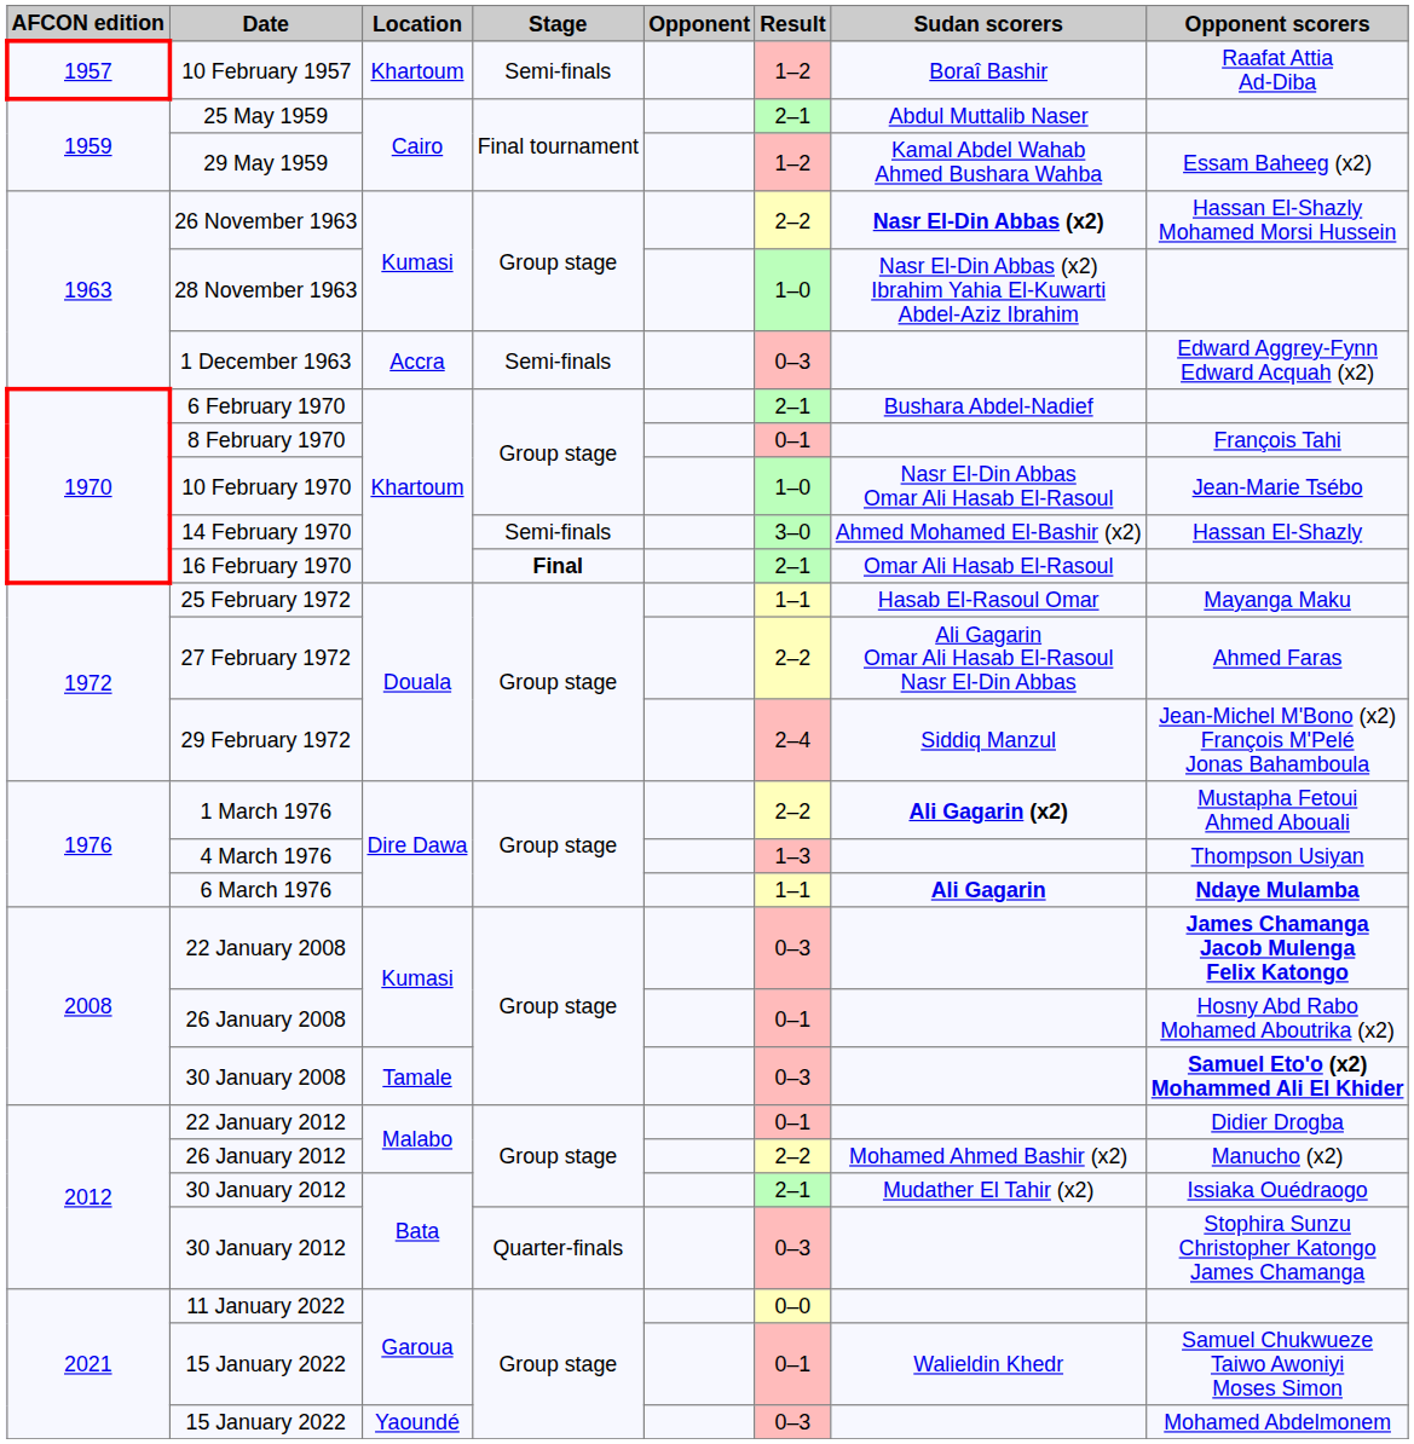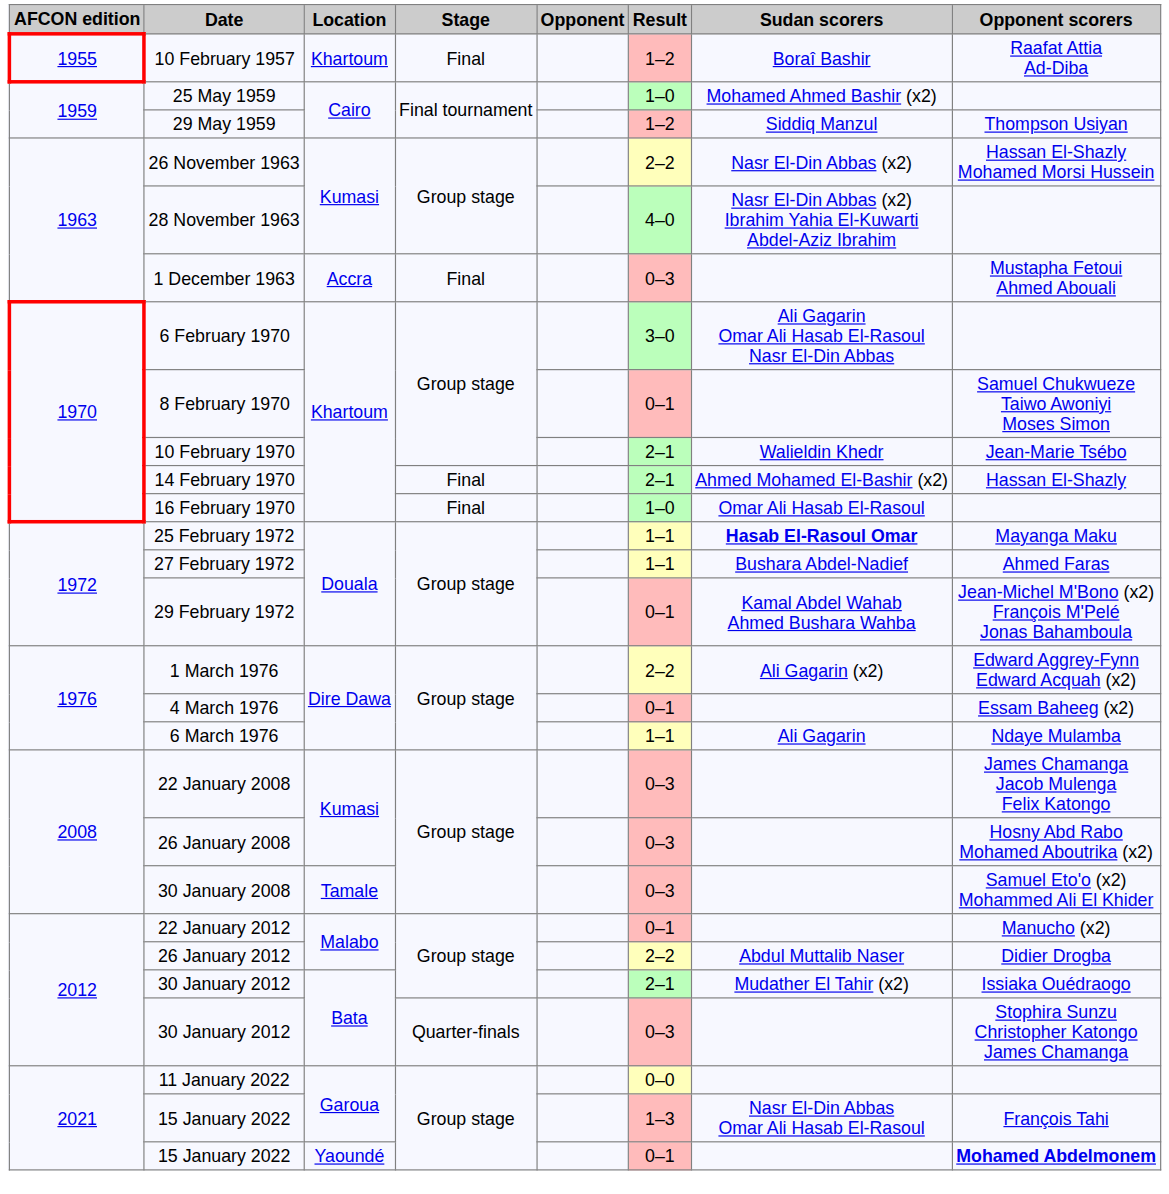10 February 1957 | AFCON edition: 1957 -> 1955
10 February 1957 | Stage: Semi-finals -> Final
25 May 1959 | Result: 2–1 -> 1–0
25 May 1959 | Sudan scorers: Abdul Muttalib Naser -> Mohamed Ahmed Bashir (x2)
29 May 1959 | Sudan scorers: Kamal Abdel Wahab Ahmed Bushara Wahba -> Siddiq Manzul
29 May 1959 | Opponent scorers: Essam Baheeg (x2) -> Thompson Usiyan
26 November 1963 | Sudan scorers: bold -> normal
28 November 1963 | Result: 1–0 -> 4–0
1 December 1963 | Stage: Semi-finals -> Final
1 December 1963 | Opponent scorers: Edward Aggrey-Fynn Edward Acquah (x2) -> Mustapha Fetoui Ahmed Abouali
6 February 1970 | Result: 2–1 -> 3–0
6 February 1970 | Sudan scorers: Bushara Abdel-Nadief -> Ali Gagarin Omar Ali Hasab El-Rasoul Nasr El-Din Abbas
8 February 1970 | Opponent scorers: François Tahi -> Samuel Chukwueze Taiwo Awoniyi Moses Simon
10 February 1970 | Result: 1–0 -> 2–1
10 February 1970 | Sudan scorers: Nasr El-Din Abbas Omar Ali Hasab El-Rasoul -> Walieldin Khedr
14 February 1970 | Stage: Semi-finals -> Final
14 February 1970 | Result: 3–0 -> 2–1
16 February 1970 | Stage: bold -> normal
16 February 1970 | Result: 2–1 -> 1–0
25 February 1972 | Sudan scorers: normal -> bold
27 February 1972 | Result: 2–2 -> 1–1
27 February 1972 | Sudan scorers: Ali Gagarin Omar Ali Hasab El-Rasoul Nasr El-Din Abbas -> Bushara Abdel-Nadief
29 February 1972 | Result: 2–4 -> 0–1
29 February 1972 | Sudan scorers: Siddiq Manzul -> Kamal Abdel Wahab Ahmed Bushara Wahba
1 March 1976 | Sudan scorers: bold -> normal
1 March 1976 | Opponent scorers: Mustapha Fetoui Ahmed Abouali -> Edward Aggrey-Fynn Edward Acquah (x2)
4 March 1976 | Result: 1–3 -> 0–1
4 March 1976 | Opponent scorers: Thompson Usiyan -> Essam Baheeg (x2)
6 March 1976 | Sudan scorers: bold -> normal
6 March 1976 | Opponent scorers: bold -> normal
22 January 2008 | Opponent scorers: bold -> normal
26 January 2008 | Result: 0–1 -> 0–3
30 January 2008 | Opponent scorers: bold -> normal
22 January 2012 | Opponent scorers: Didier Drogba -> Manucho (x2)
26 January 2012 | Sudan scorers: Mohamed Ahmed Bashir (x2) -> Abdul Muttalib Naser
26 January 2012 | Opponent scorers: Manucho (x2) -> Didier Drogba
15 January 2022 / Garoua | Result: 0–1 -> 1–3
15 January 2022 / Garoua | Sudan scorers: Walieldin Khedr -> Nasr El-Din Abbas Omar Ali Hasab El-Rasoul
15 January 2022 / Garoua | Opponent scorers: Samuel Chukwueze Taiwo Awoniyi Moses Simon -> François Tahi
15 January 2022 / Yaoundé | Result: 0–3 -> 0–1
15 January 2022 / Yaoundé | Opponent scorers: normal -> bold
